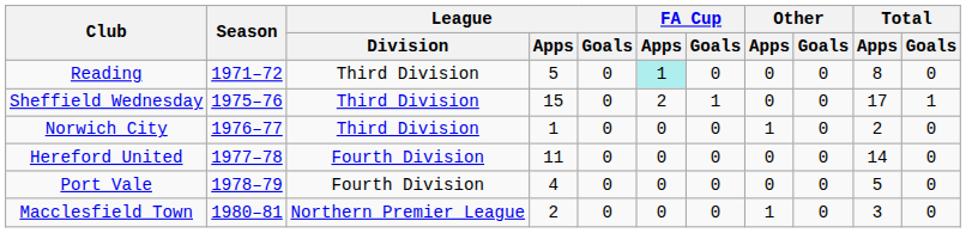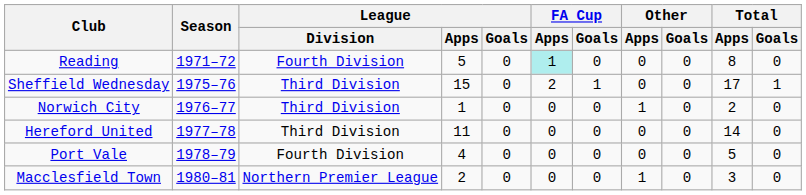Reading | League / Division: Third Division -> Fourth Division
Hereford United | League / Division: Fourth Division -> Third Division
